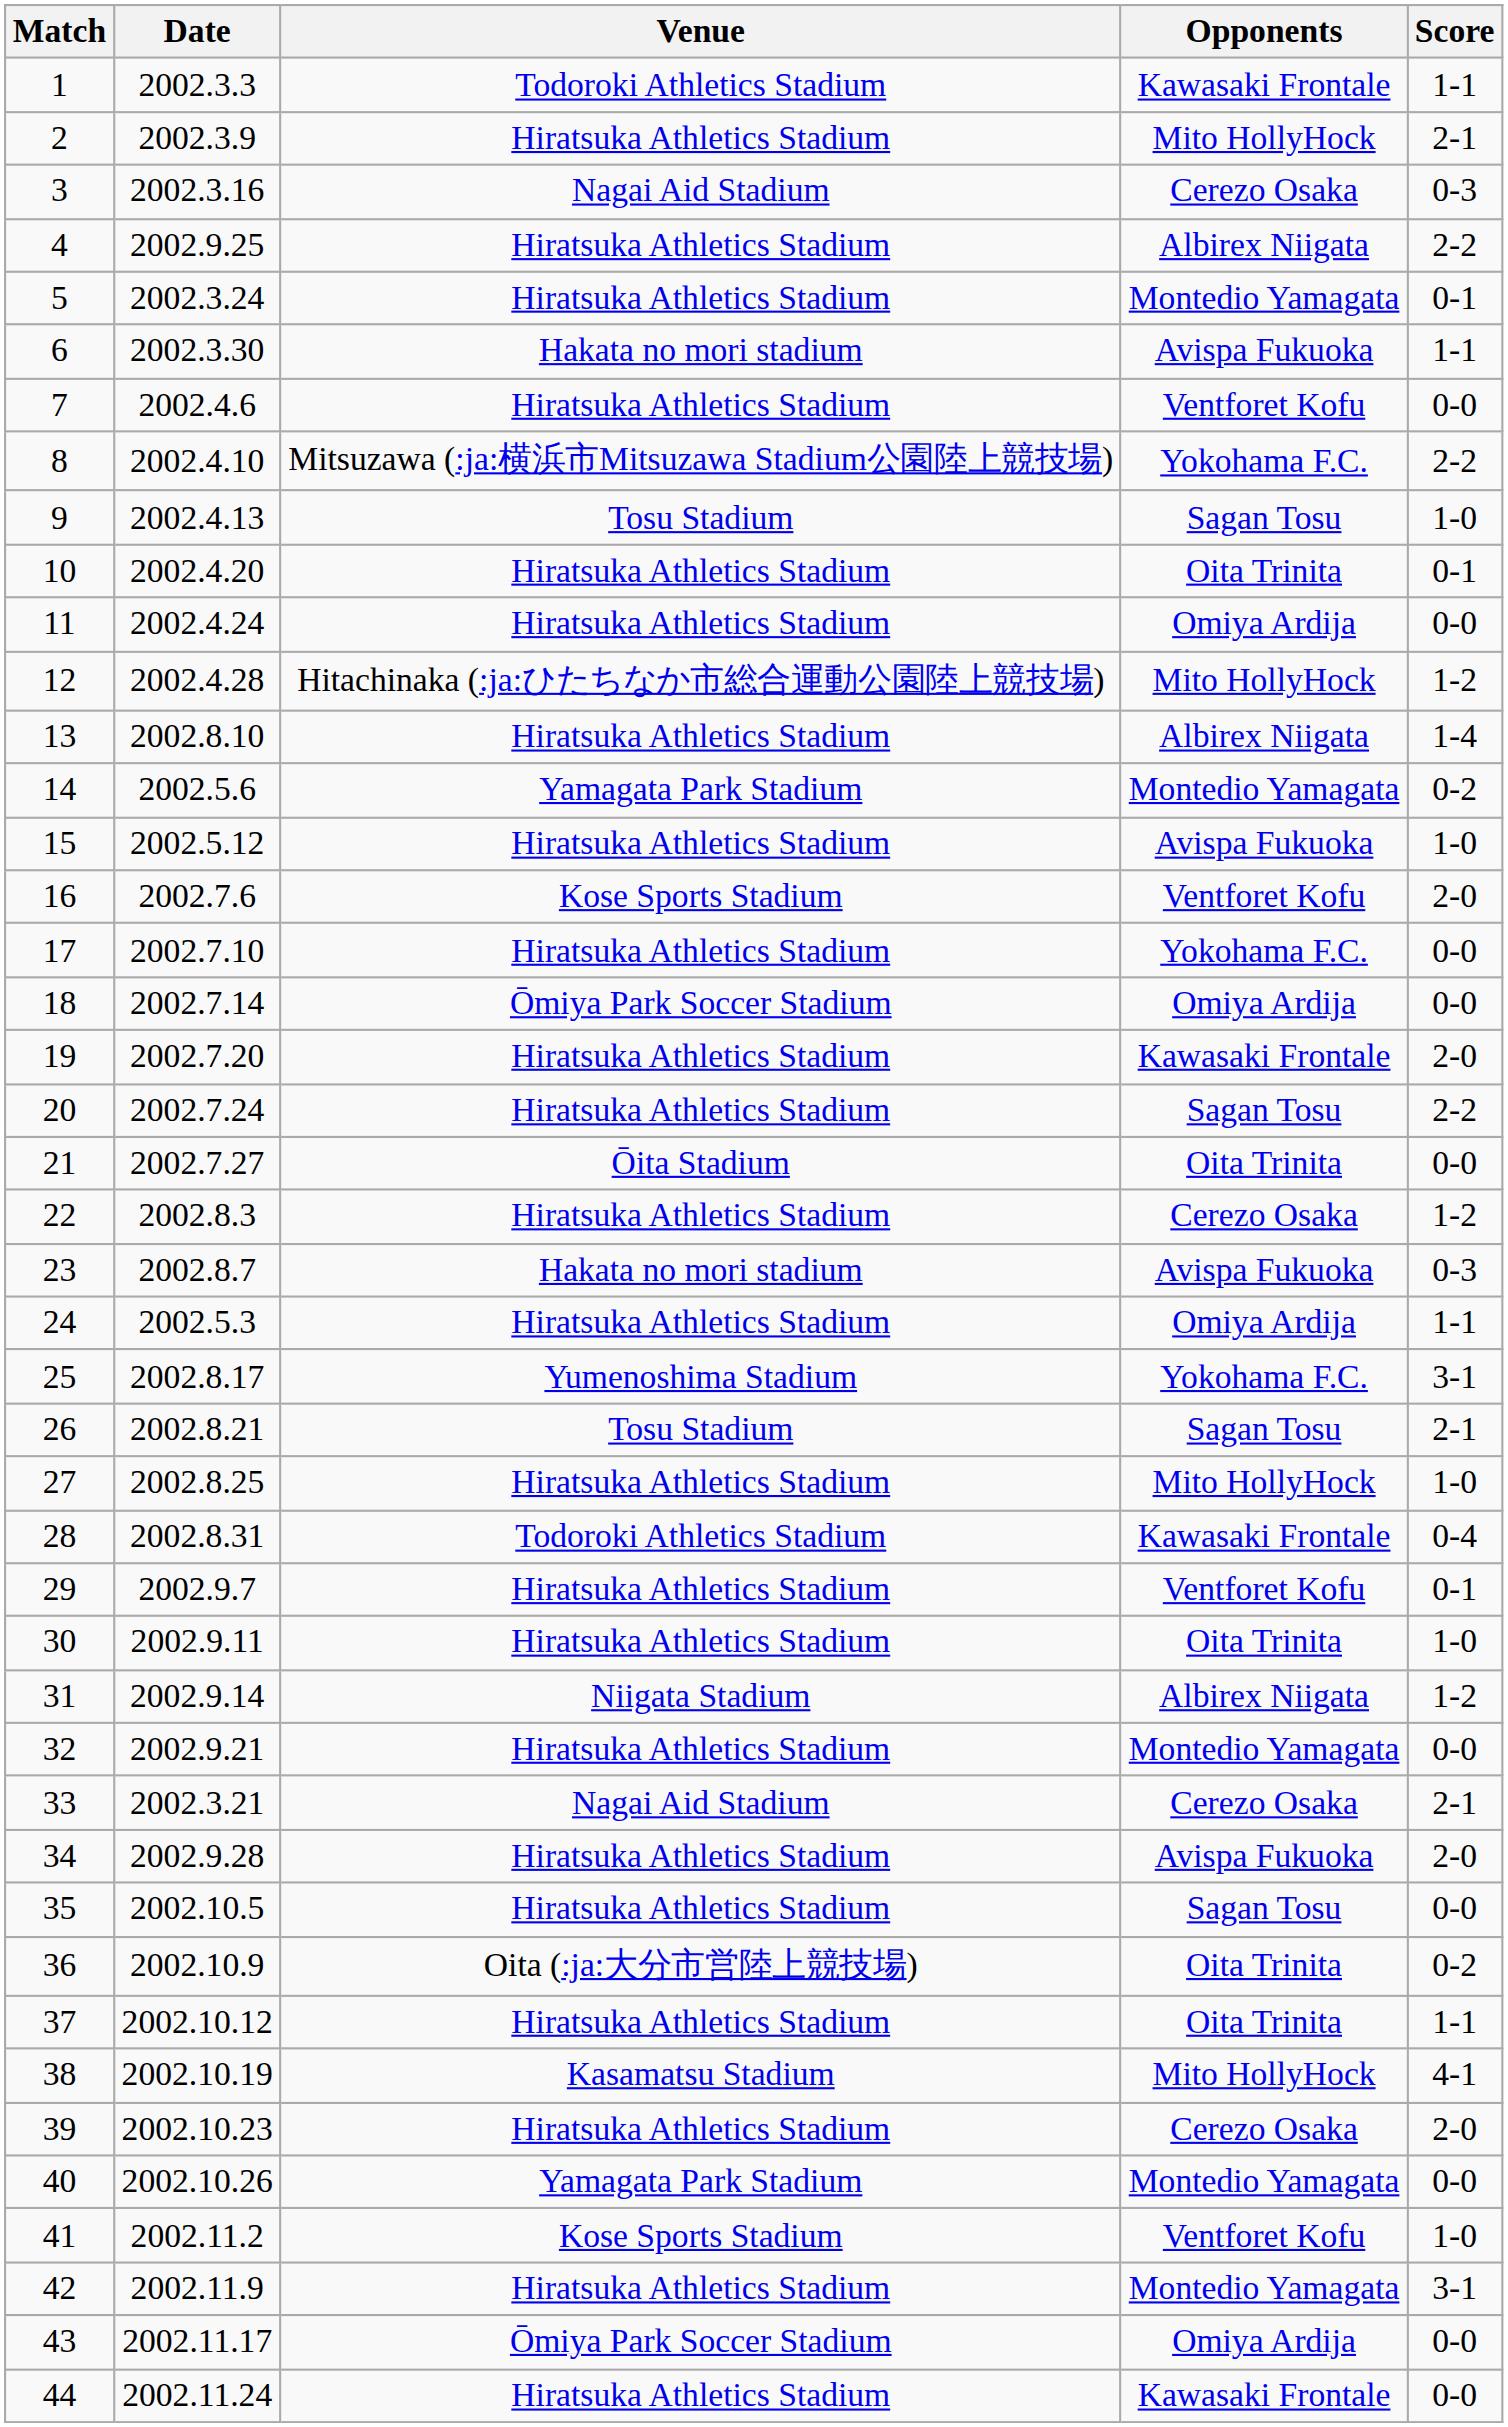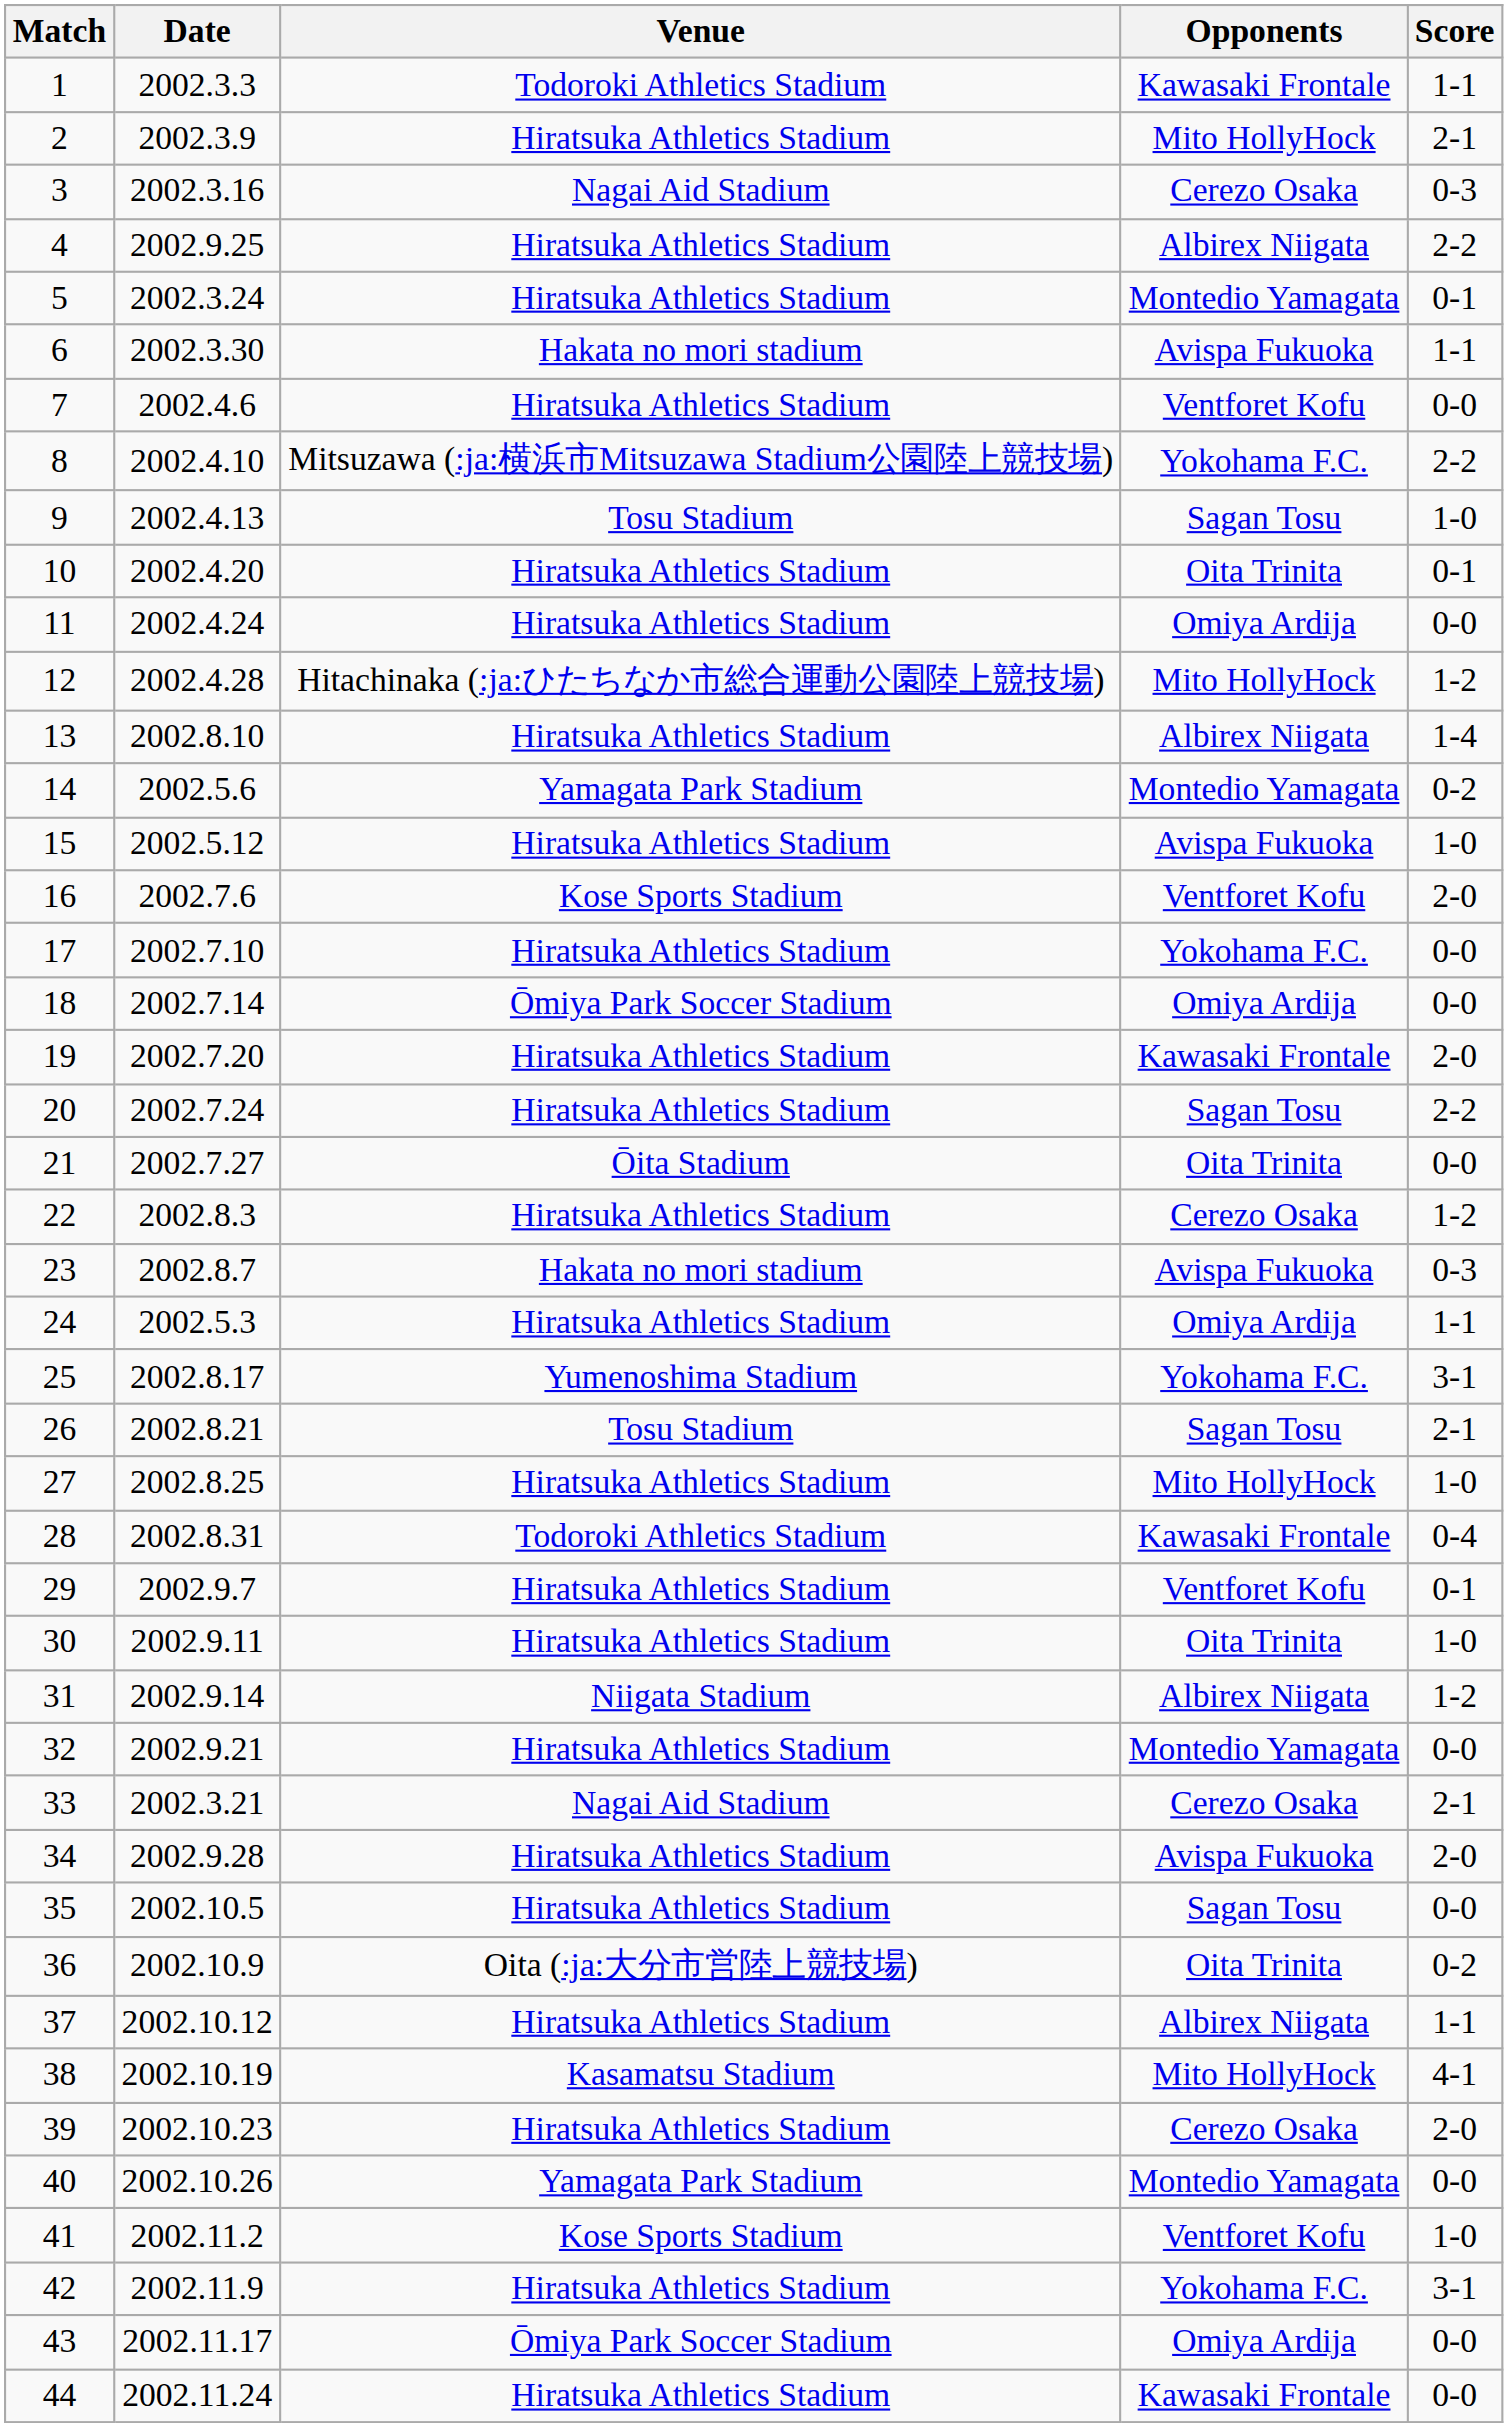37 | Opponents: Oita Trinita -> Albirex Niigata
42 | Opponents: Montedio Yamagata -> Yokohama F.C.
